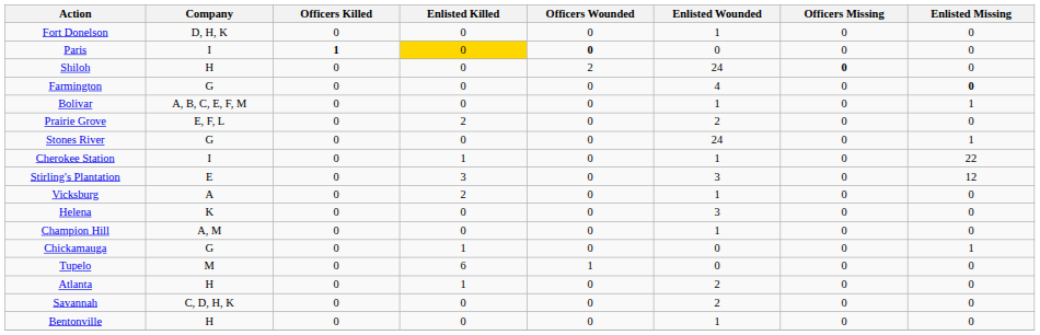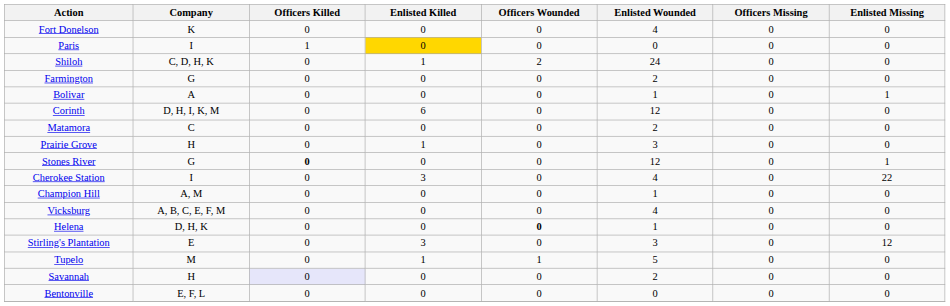Fort Donelson | Company: D, H, K -> K
Fort Donelson | Enlisted Wounded: 1 -> 4
Paris | Officers Killed: bold -> normal
Paris | Officers Wounded: bold -> normal
Shiloh | Company: H -> C, D, H, K
Shiloh | Enlisted Killed: 0 -> 1
Shiloh | Officers Missing: bold -> normal
Farmington | Enlisted Wounded: 4 -> 2
Farmington | Enlisted Missing: bold -> normal
Bolivar | Company: A, B, C, E, F, M -> A
+ row: Corinth | D, H, I, K, M | 0 | 6 | 0 | 12 | 0 | 0
+ row: Matamora | C | 0 | 0 | 0 | 2 | 0 | 0
Prairie Grove | Company: E, F, L -> H
Prairie Grove | Enlisted Killed: 2 -> 1
Prairie Grove | Enlisted Wounded: 2 -> 3
Stones River | Officers Killed: normal -> bold
Stones River | Enlisted Wounded: 24 -> 12
Cherokee Station | Enlisted Killed: 1 -> 3
Cherokee Station | Enlisted Wounded: 1 -> 4
rows swapped: Champion Hill <-> Stirling's Plantation
Vicksburg | Company: A -> A, B, C, E, F, M
Vicksburg | Enlisted Killed: 2 -> 0
Vicksburg | Enlisted Wounded: 1 -> 4
Helena | Company: K -> D, H, K
Helena | Officers Wounded: normal -> bold
Helena | Enlisted Wounded: 3 -> 1
- row: Chickamauga | G | 0 | 1 | 0 | 0 | 0 | 1
Tupelo | Enlisted Killed: 6 -> 1
Tupelo | Enlisted Wounded: 0 -> 5
- row: Atlanta | H | 0 | 1 | 0 | 2 | 0 | 0
Savannah | Company: C, D, H, K -> H
Savannah | Officers Killed: no background -> lavender background
Bentonville | Company: H -> E, F, L
Bentonville | Enlisted Wounded: 1 -> 0
